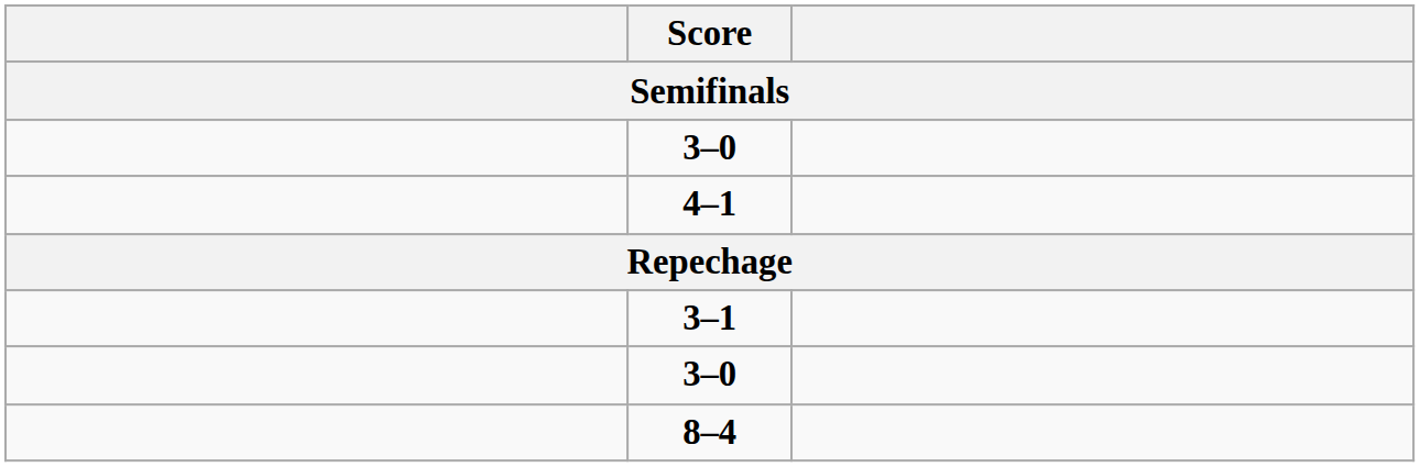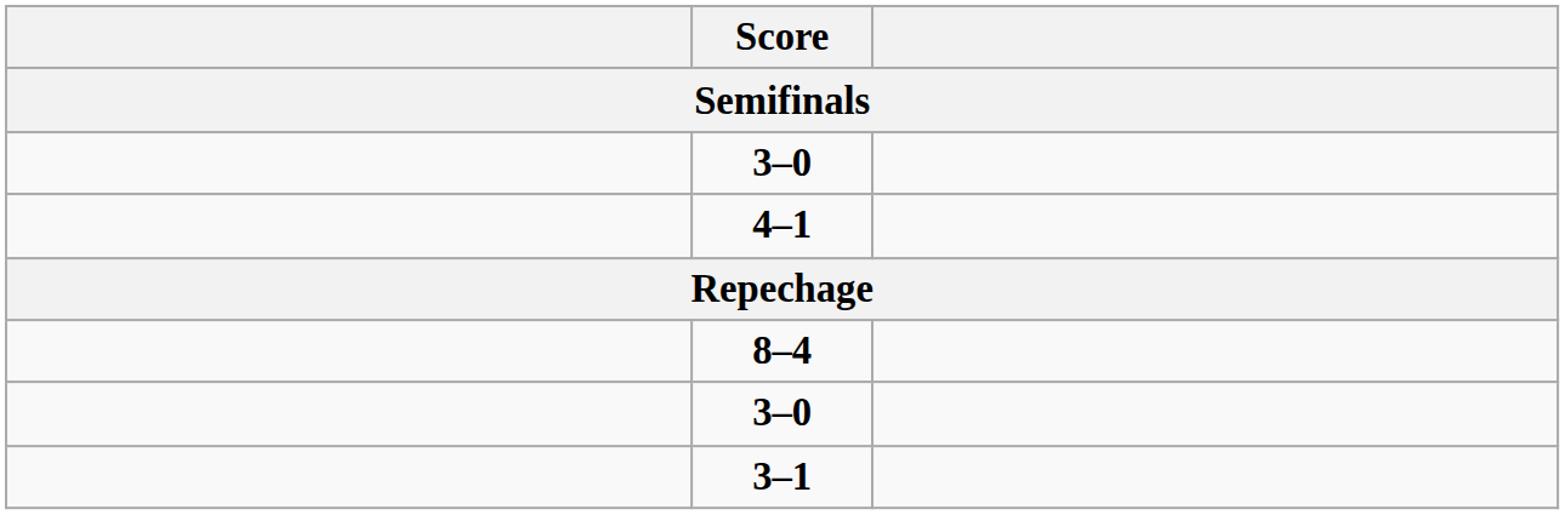rows swapped: 3–1 <-> 8–4
